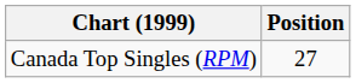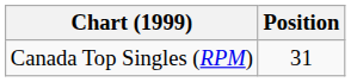Canada Top Singles (RPM) | Position: 27 -> 31
